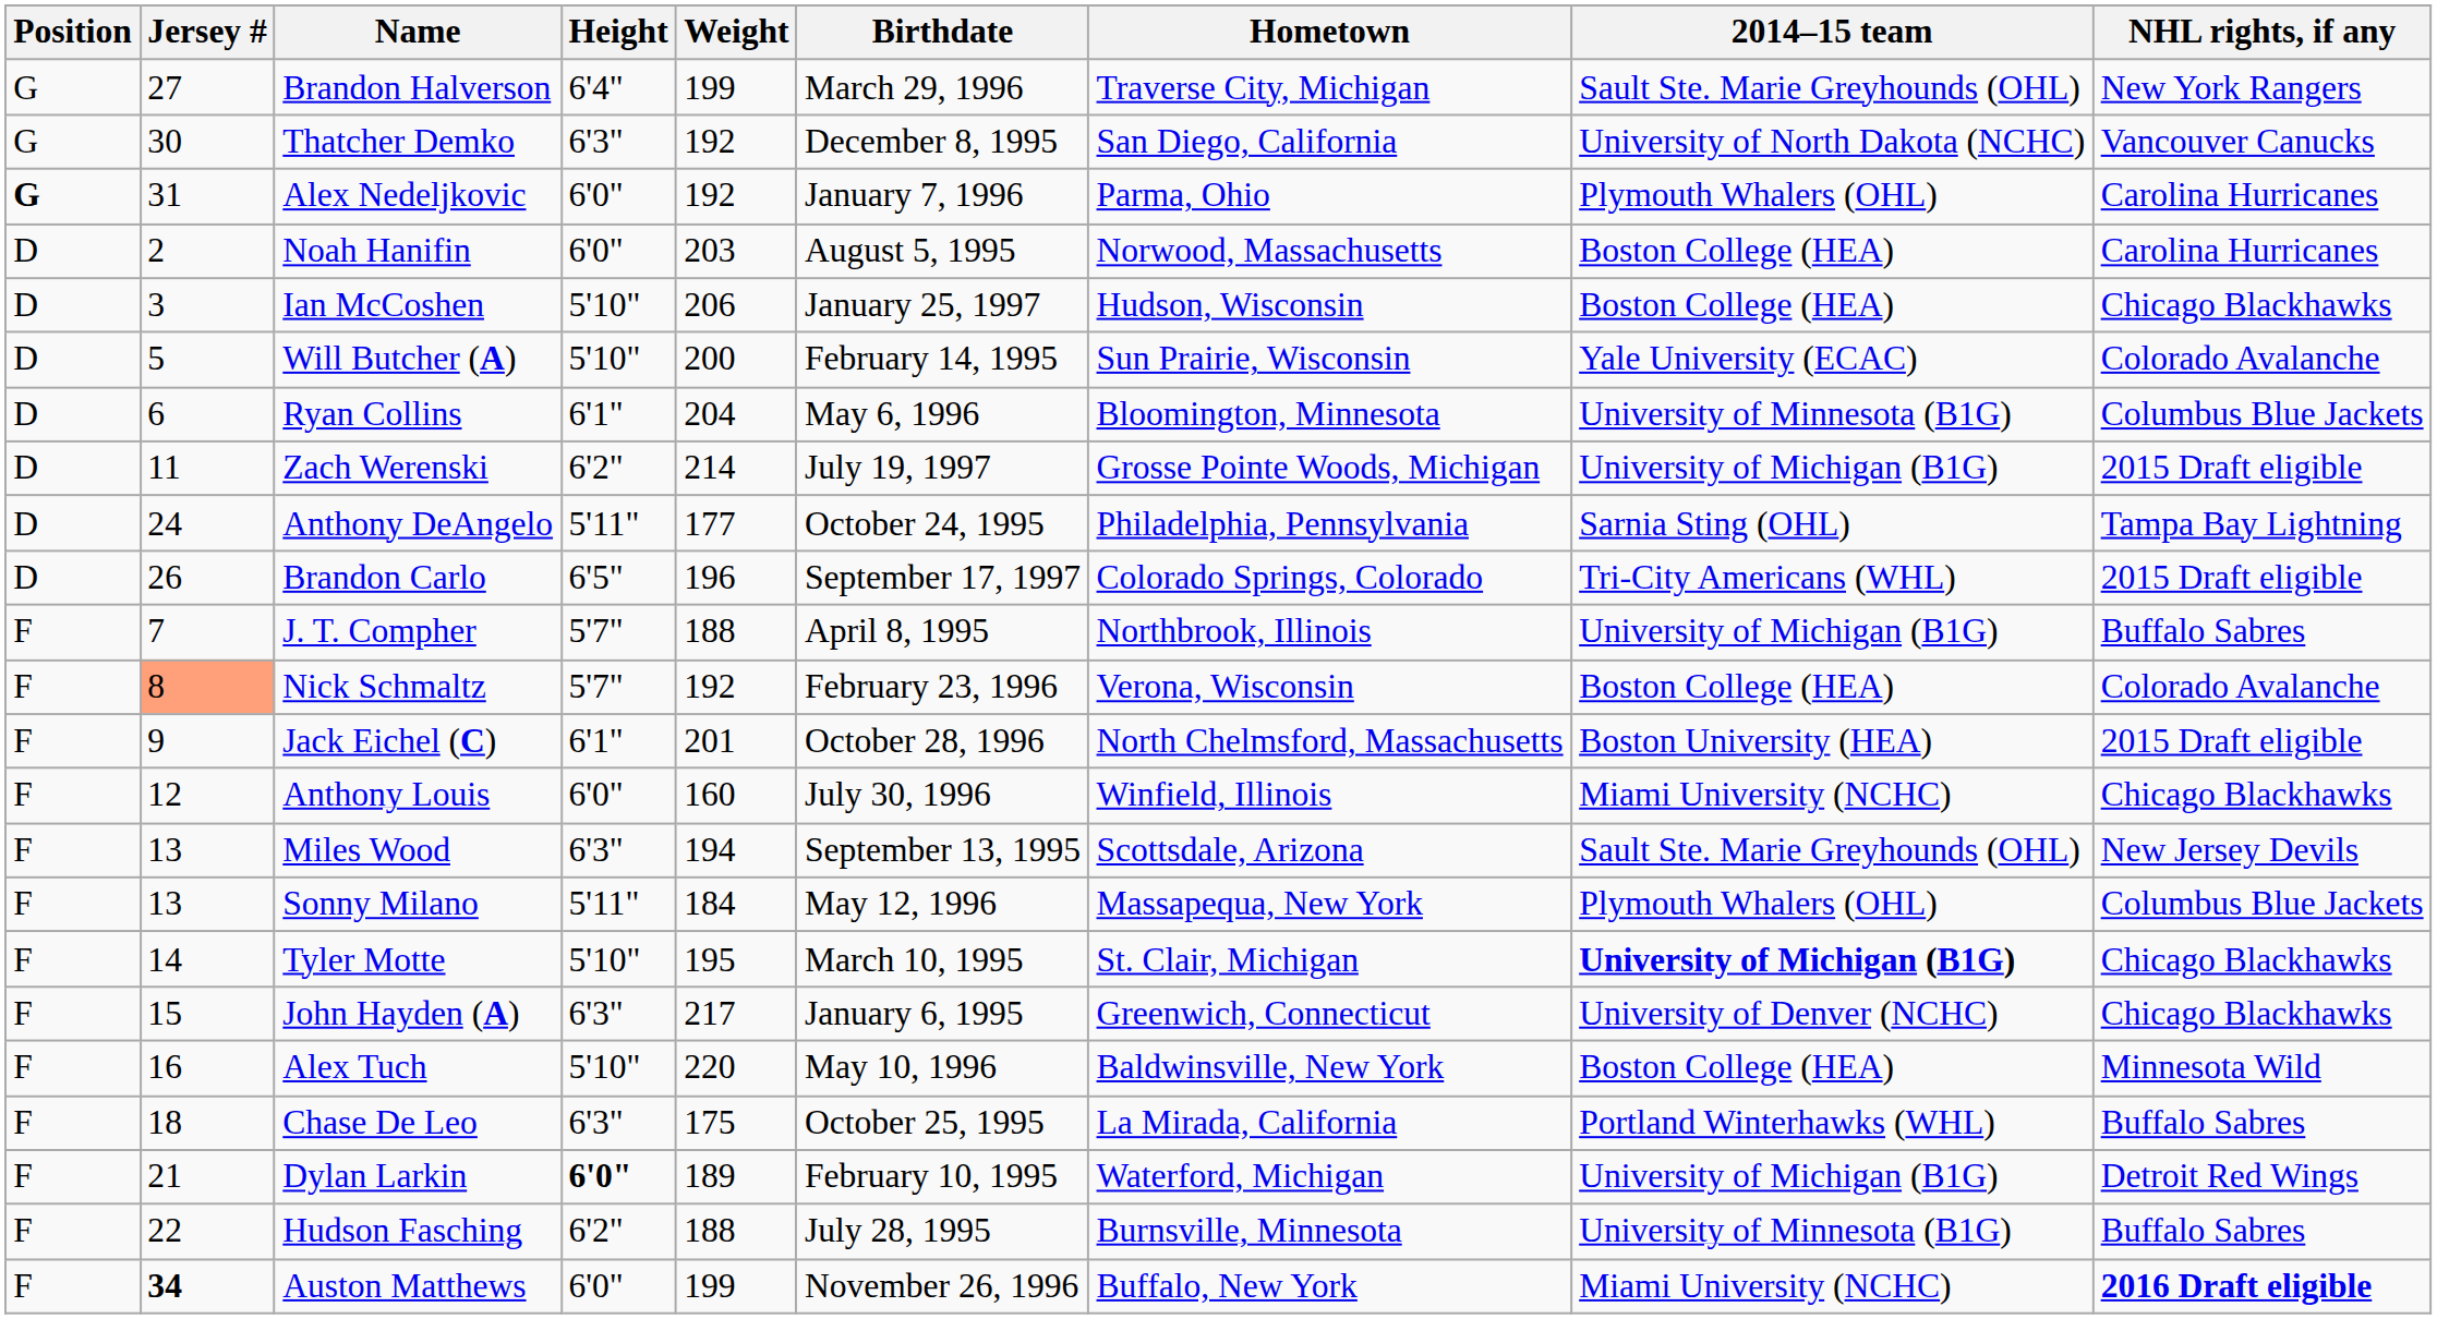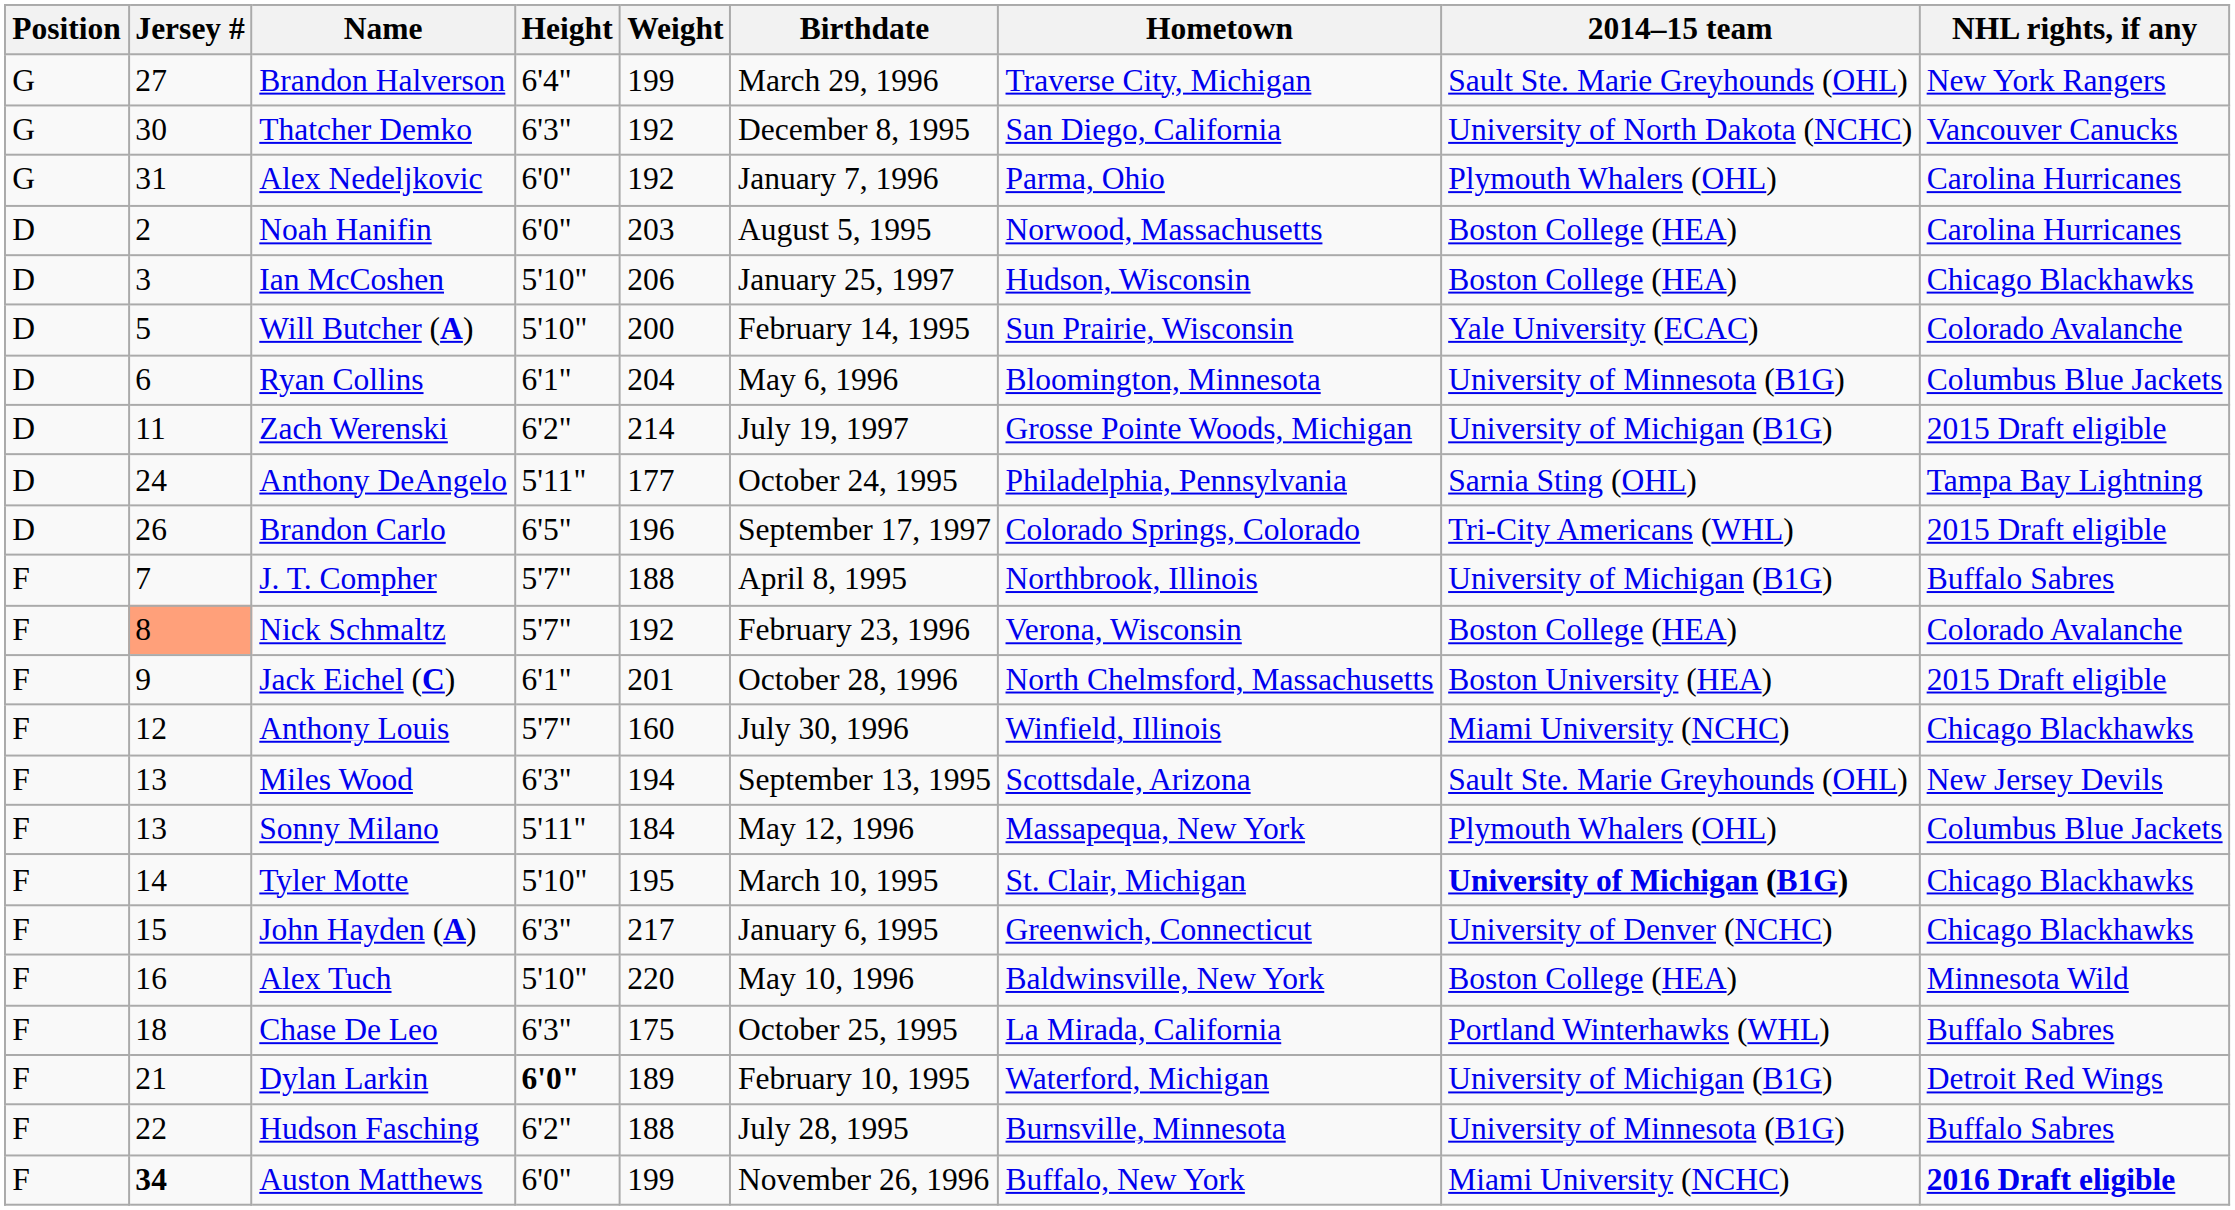Alex Nedeljkovic | Position: bold -> normal
Anthony Louis | Height: 6'0" -> 5'7"
